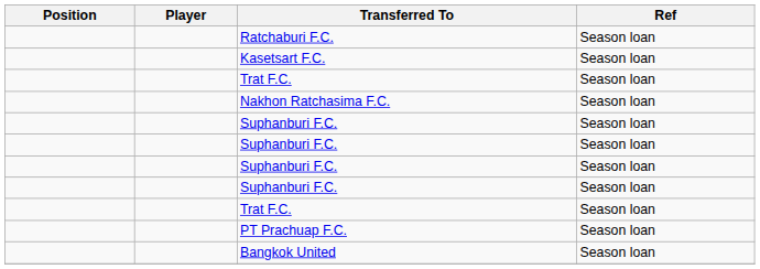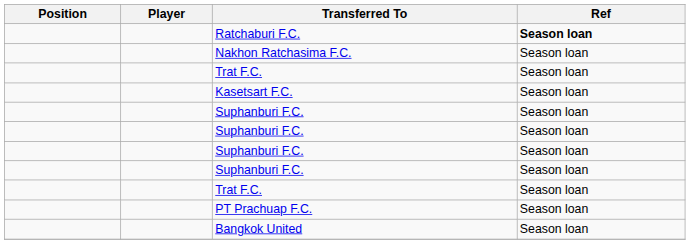Ratchaburi F.C. | Ref: normal -> bold
rows swapped: Kasetsart F.C. <-> Nakhon Ratchasima F.C.
